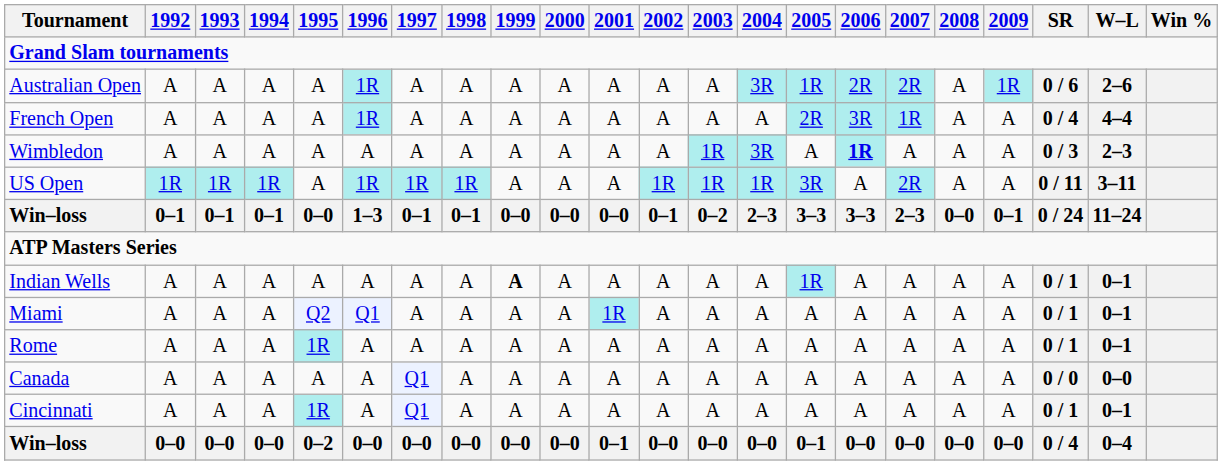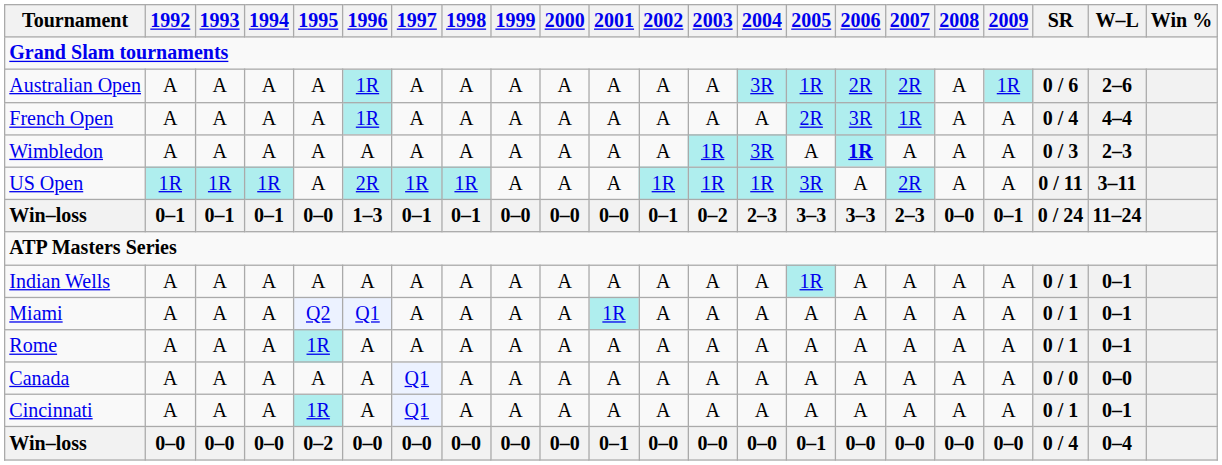US Open | 1996: 1R -> 2R
Indian Wells | 1999: bold -> normal
